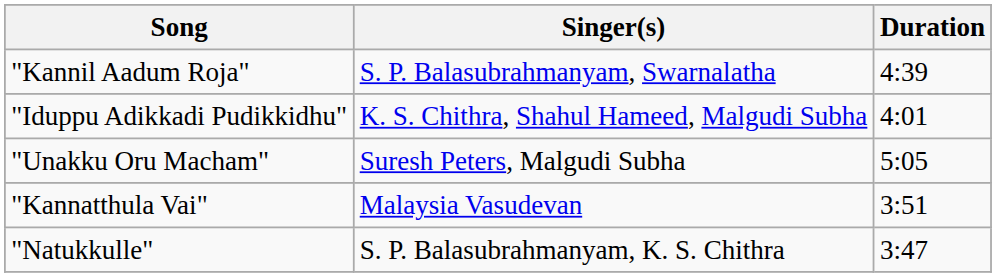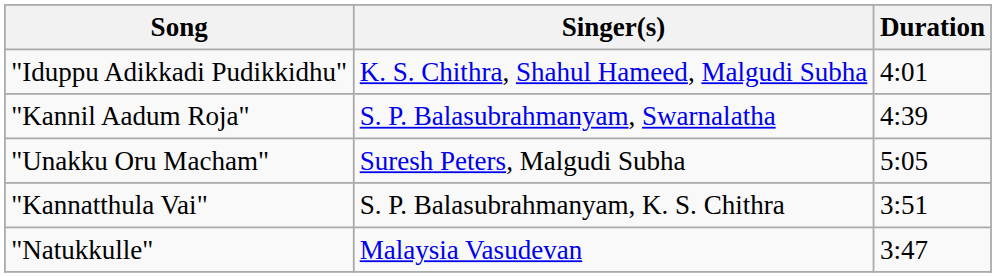rows swapped: "Kannil Aadum Roja" <-> "Iduppu Adikkadi Pudikkidhu"
"Kannatthula Vai" | Singer(s): Malaysia Vasudevan -> S. P. Balasubrahmanyam, K. S. Chithra
"Natukkulle" | Singer(s): S. P. Balasubrahmanyam, K. S. Chithra -> Malaysia Vasudevan
